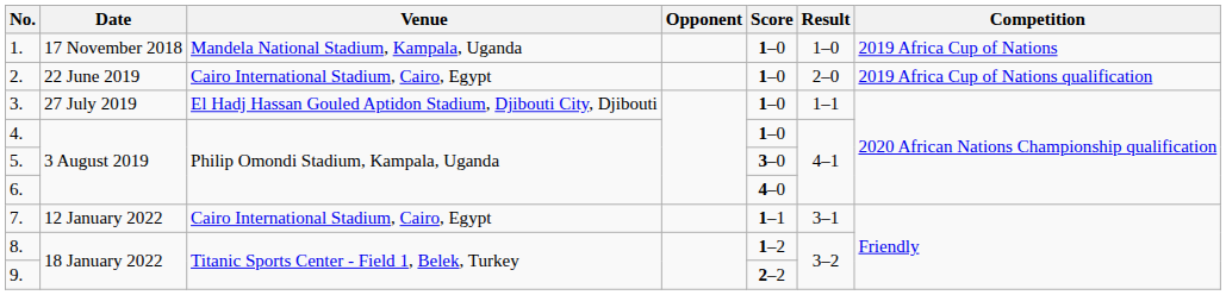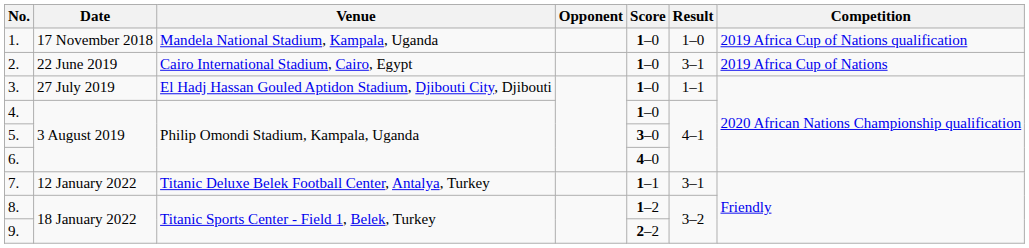1. | Competition: 2019 Africa Cup of Nations -> 2019 Africa Cup of Nations qualification
2. | Result: 2–0 -> 3–1
2. | Competition: 2019 Africa Cup of Nations qualification -> 2019 Africa Cup of Nations
7. | Venue: Cairo International Stadium, Cairo, Egypt -> Titanic Deluxe Belek Football Center, Antalya, Turkey
